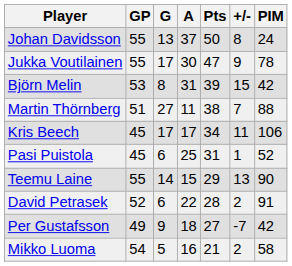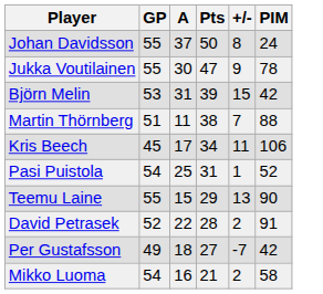- column: G | 13 | 17 | 8 | 27 | 17 | 6 | 14 | 6 | 9 | 5
Pasi Puistola | GP: 45 -> 54
